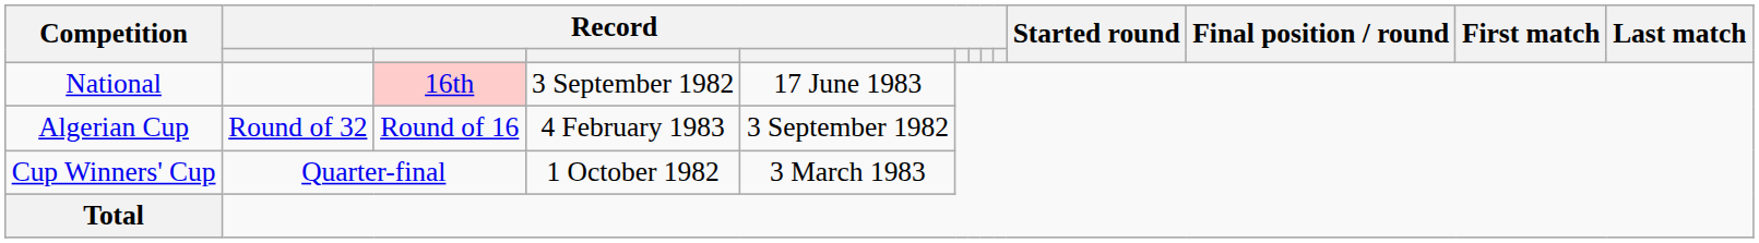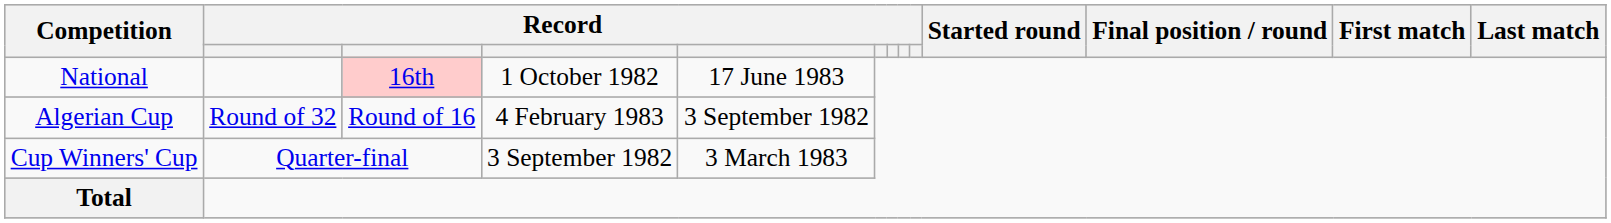National | column 4: 3 September 1982 -> 1 October 1982
Cup Winners' Cup | column 4: 1 October 1982 -> 3 September 1982
